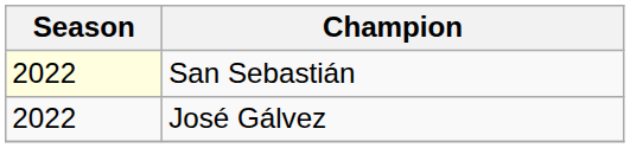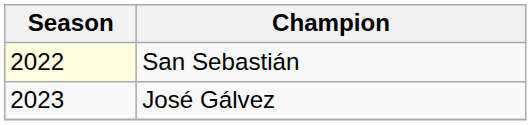José Gálvez | Season: 2022 -> 2023
